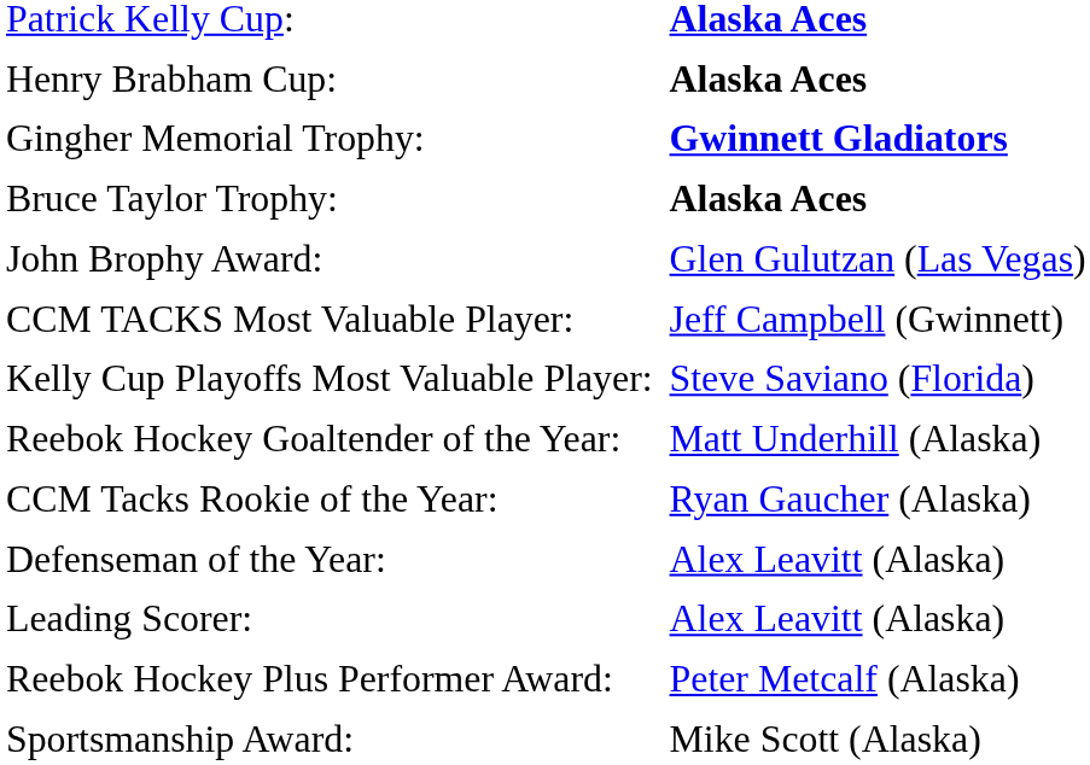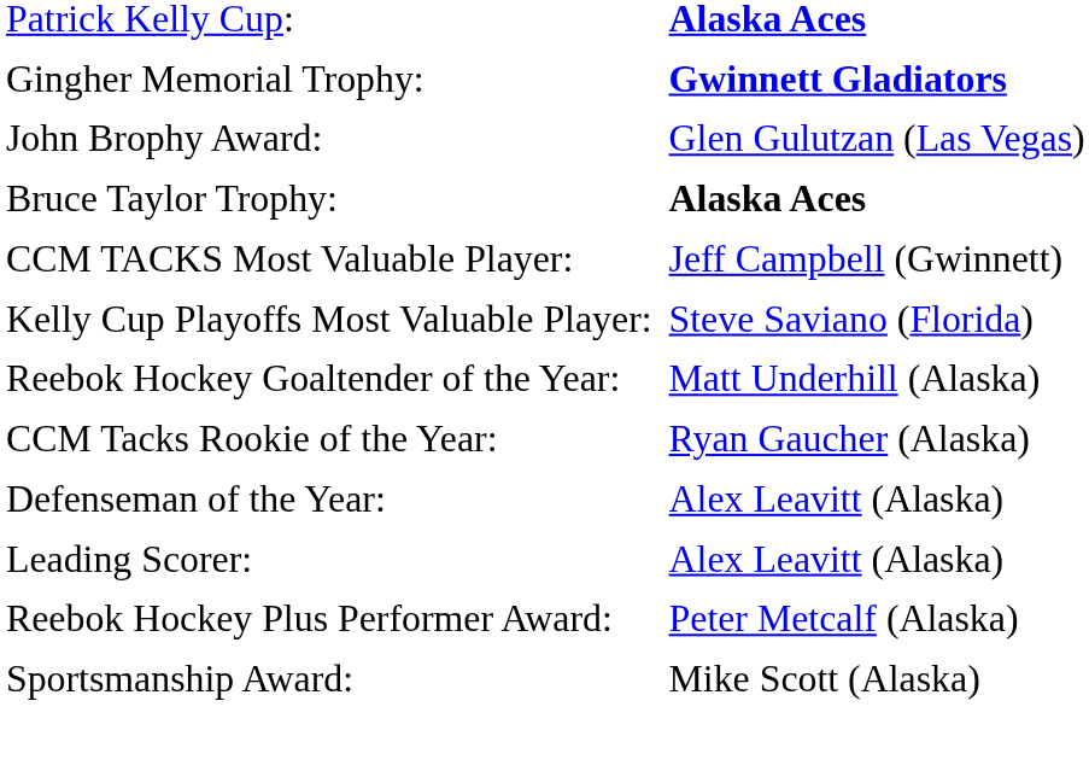- row: Henry Brabham Cup: | Alaska Aces
rows swapped: Bruce Taylor Trophy: <-> John Brophy Award:
